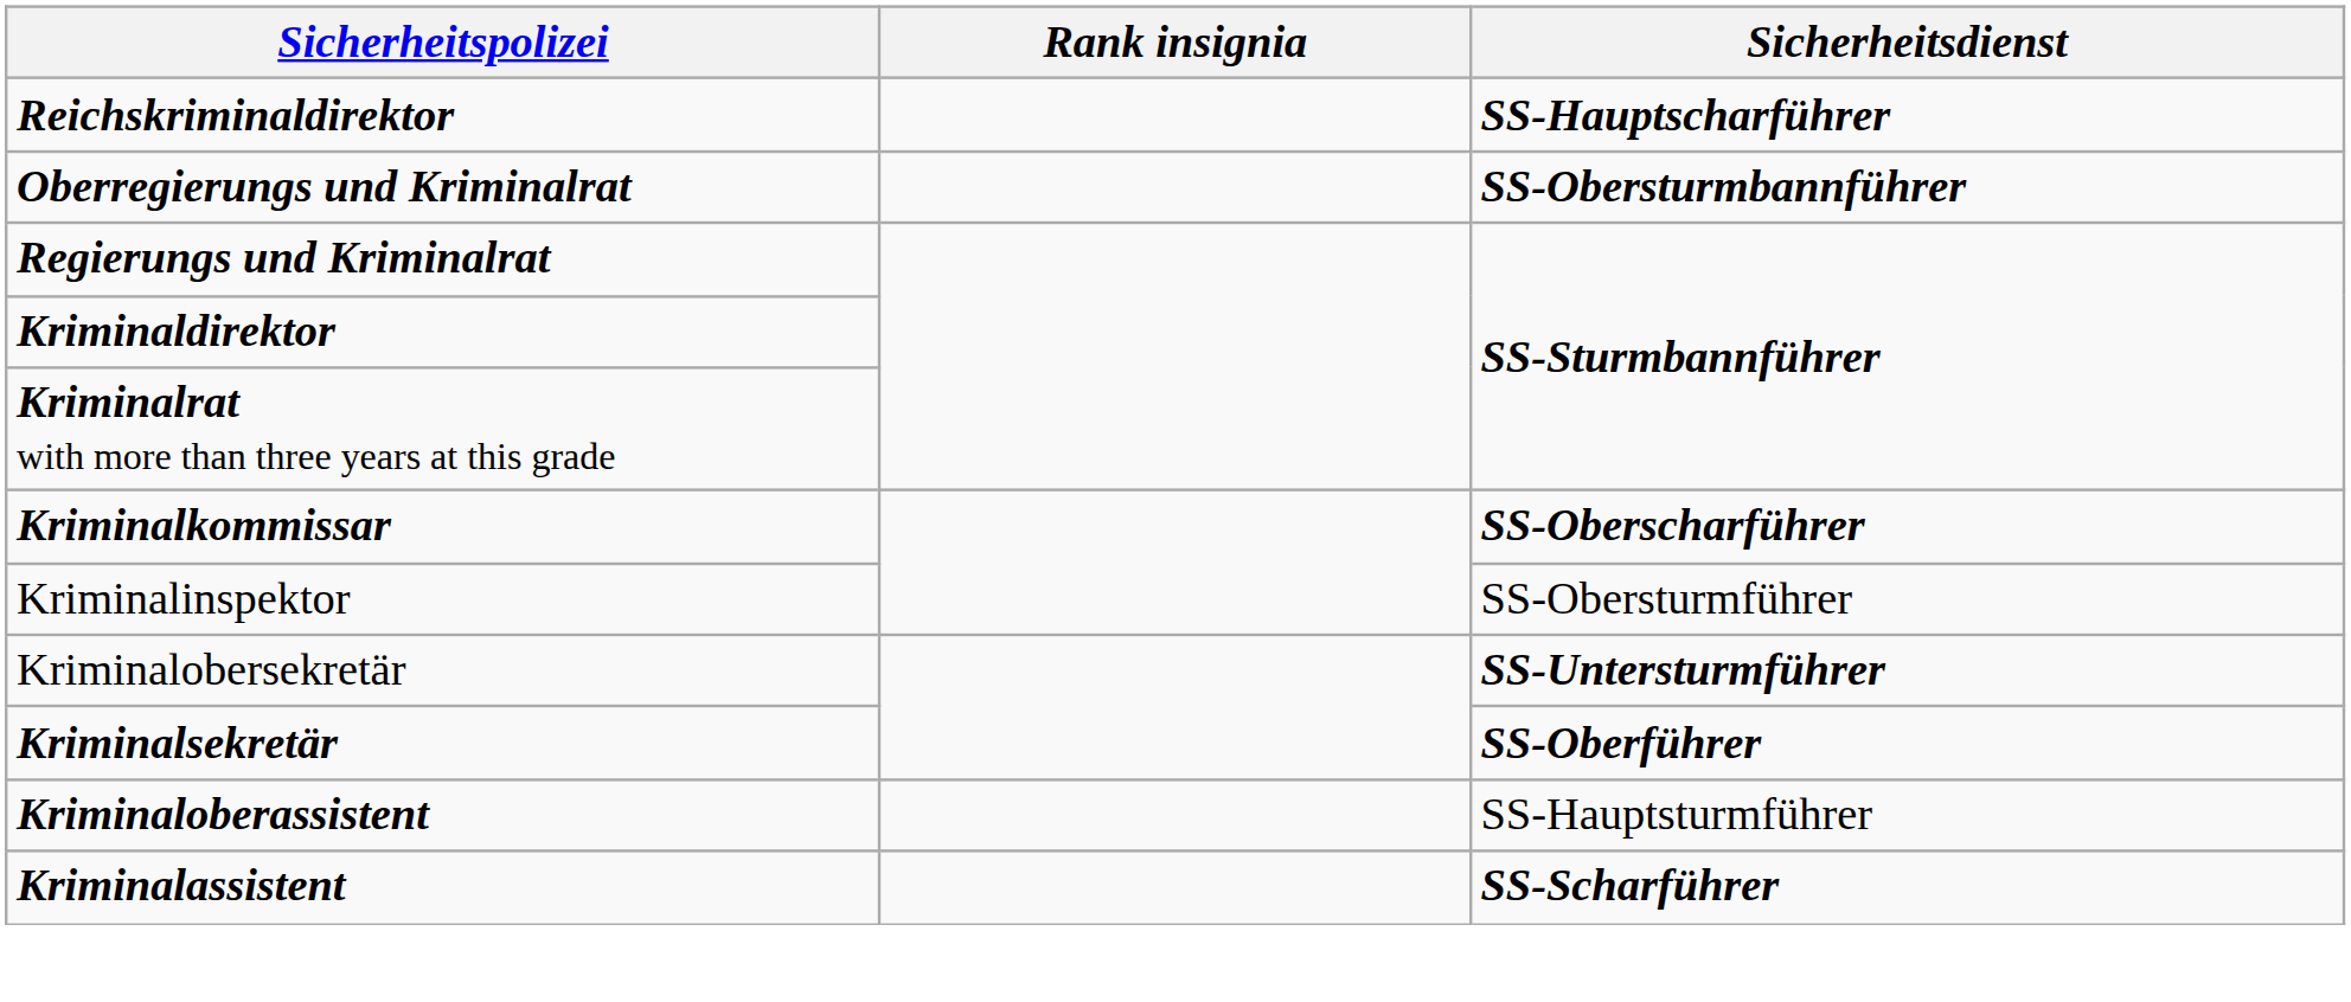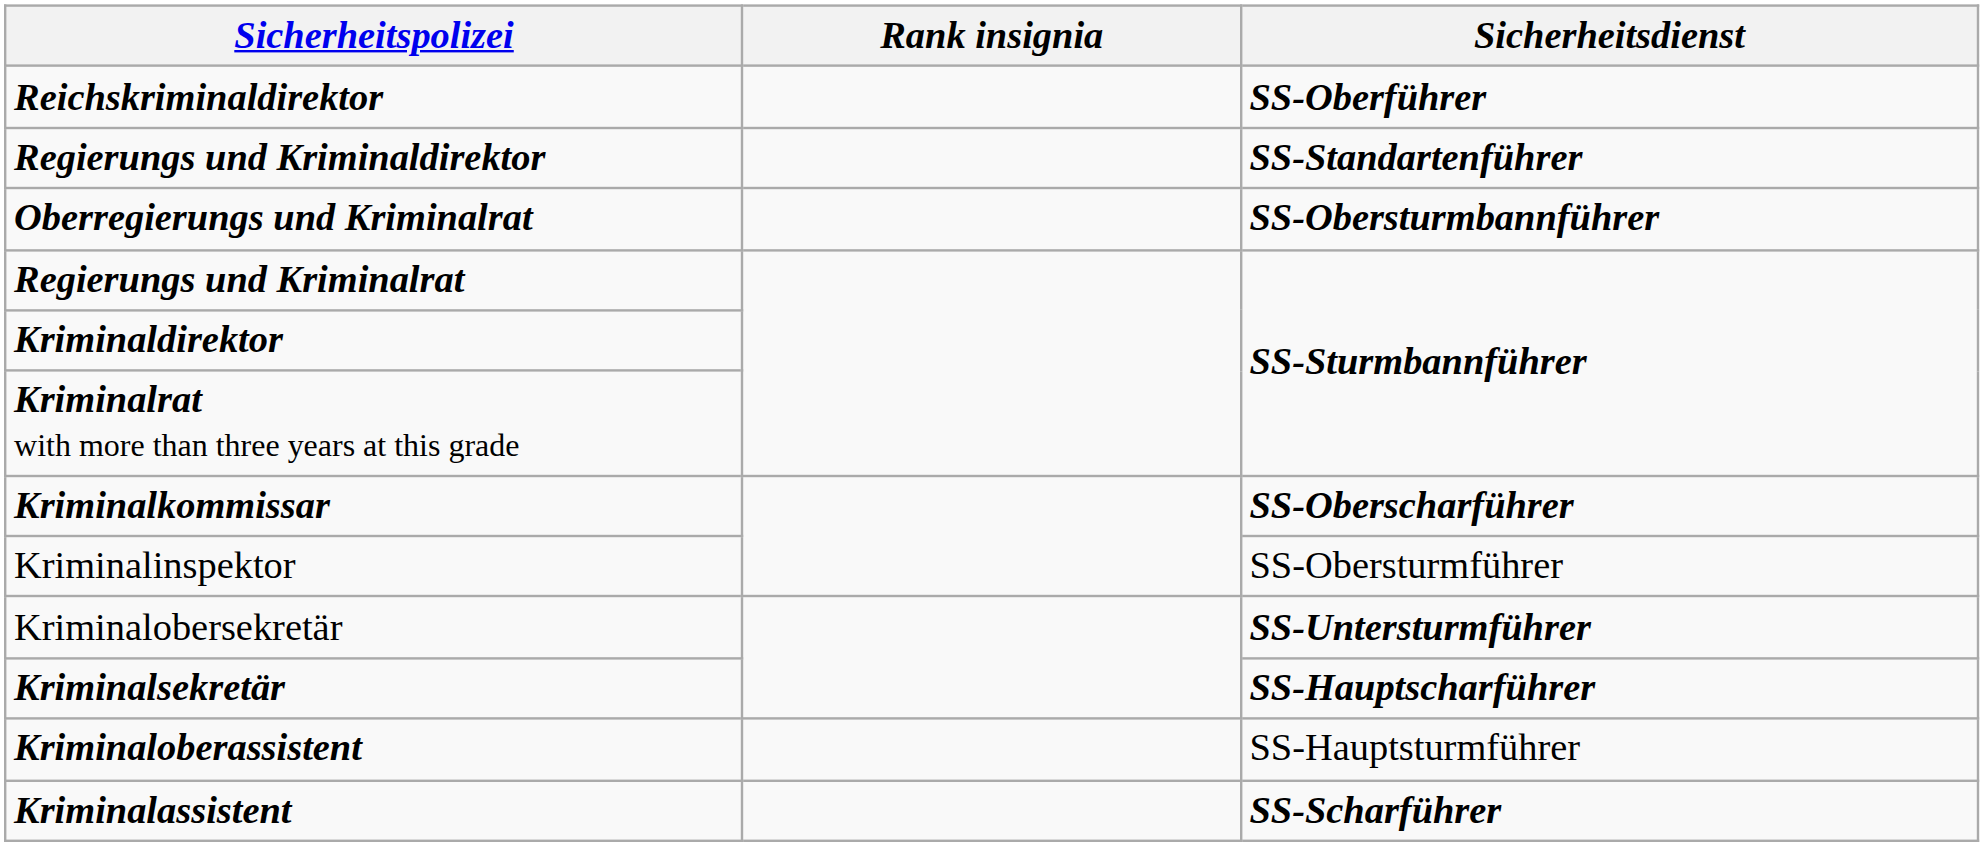Reichskriminaldirektor | Sicherheitsdienst: SS-Hauptscharführer -> SS-Oberführer
+ row: Regierungs und Kriminaldirektor | SS-Standartenführer
Kriminalsekretär | Sicherheitsdienst: SS-Oberführer -> SS-Hauptscharführer
